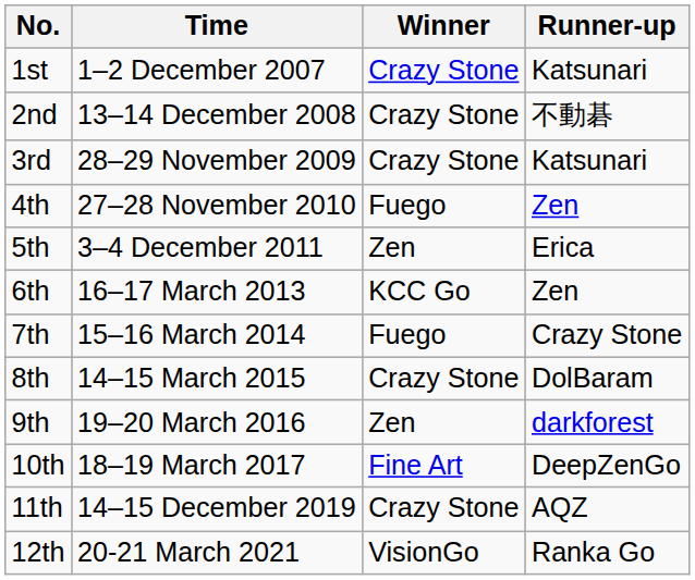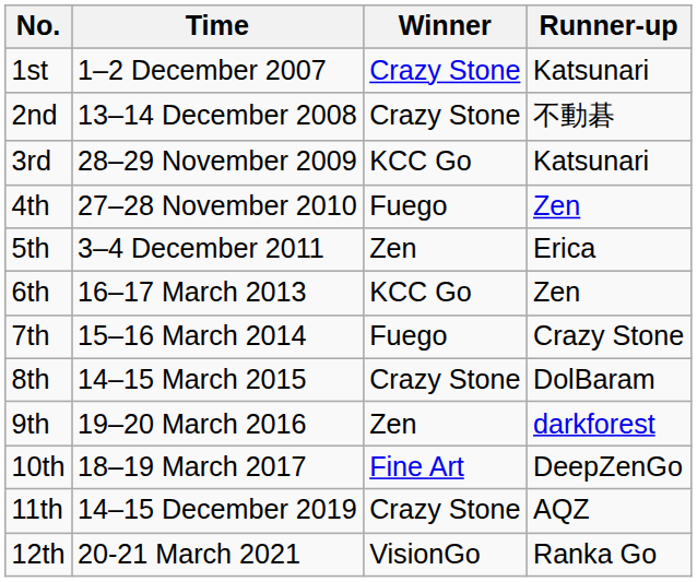3rd | Winner: Crazy Stone -> KCC Go
